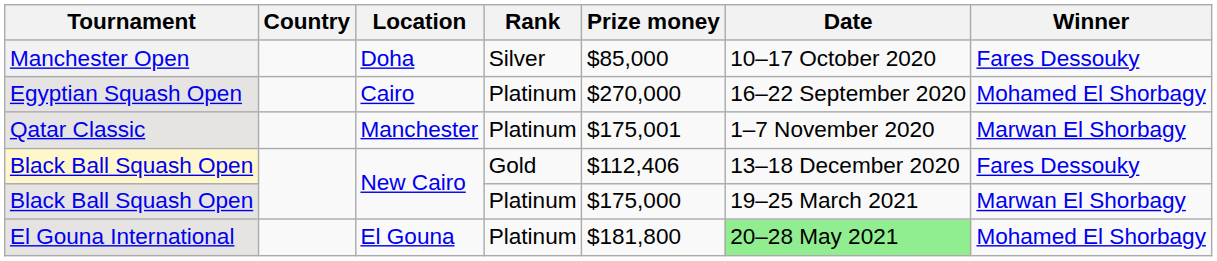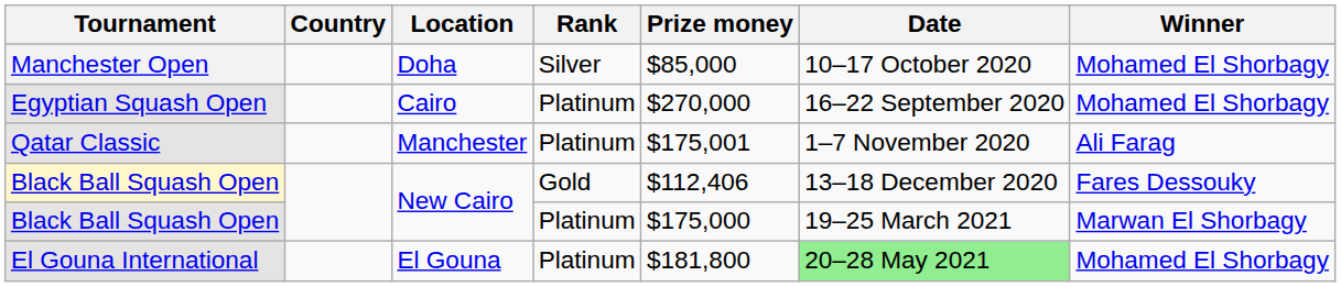Manchester Open | Winner: Fares Dessouky -> Mohamed El Shorbagy
Qatar Classic | Winner: Marwan El Shorbagy -> Ali Farag
